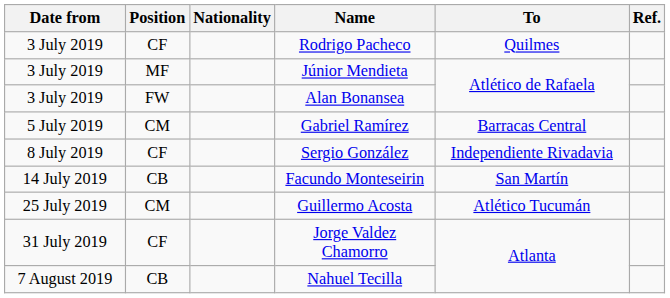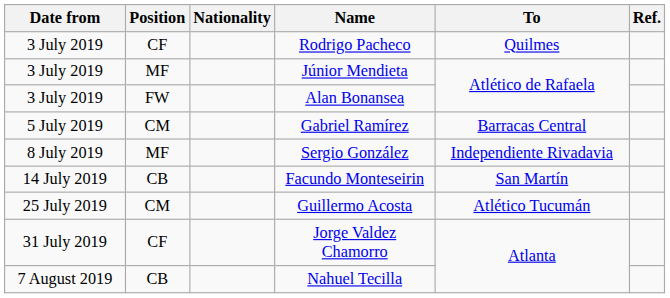Sergio González | Position: CF -> MF
